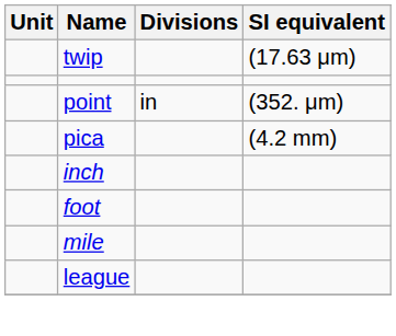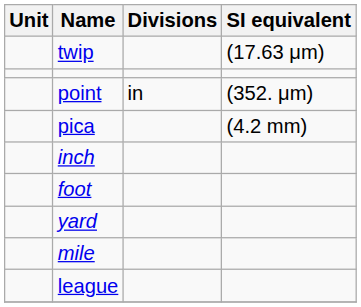+ row: yard
